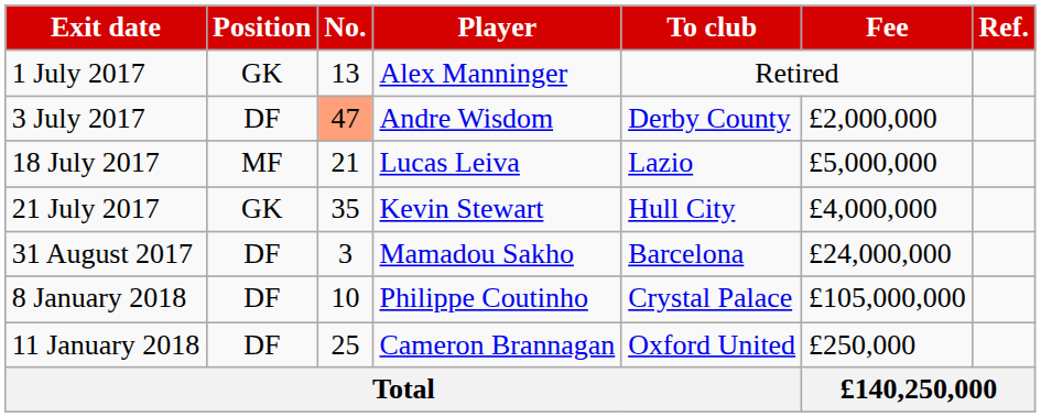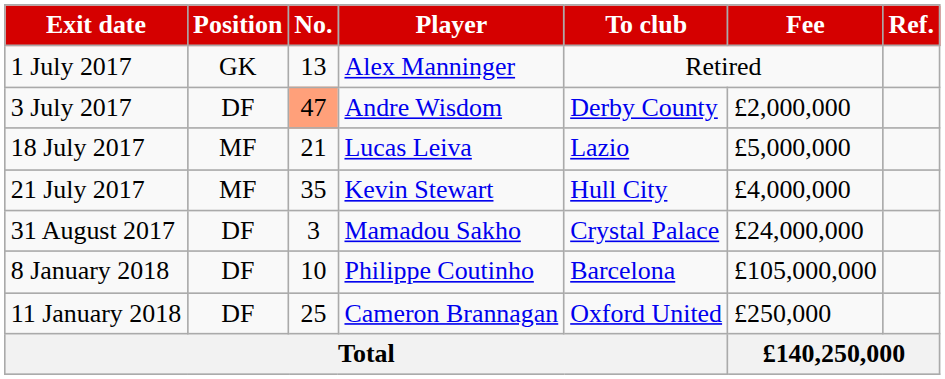21 July 2017 | Position: GK -> MF
31 August 2017 | To club: Barcelona -> Crystal Palace
8 January 2018 | To club: Crystal Palace -> Barcelona
